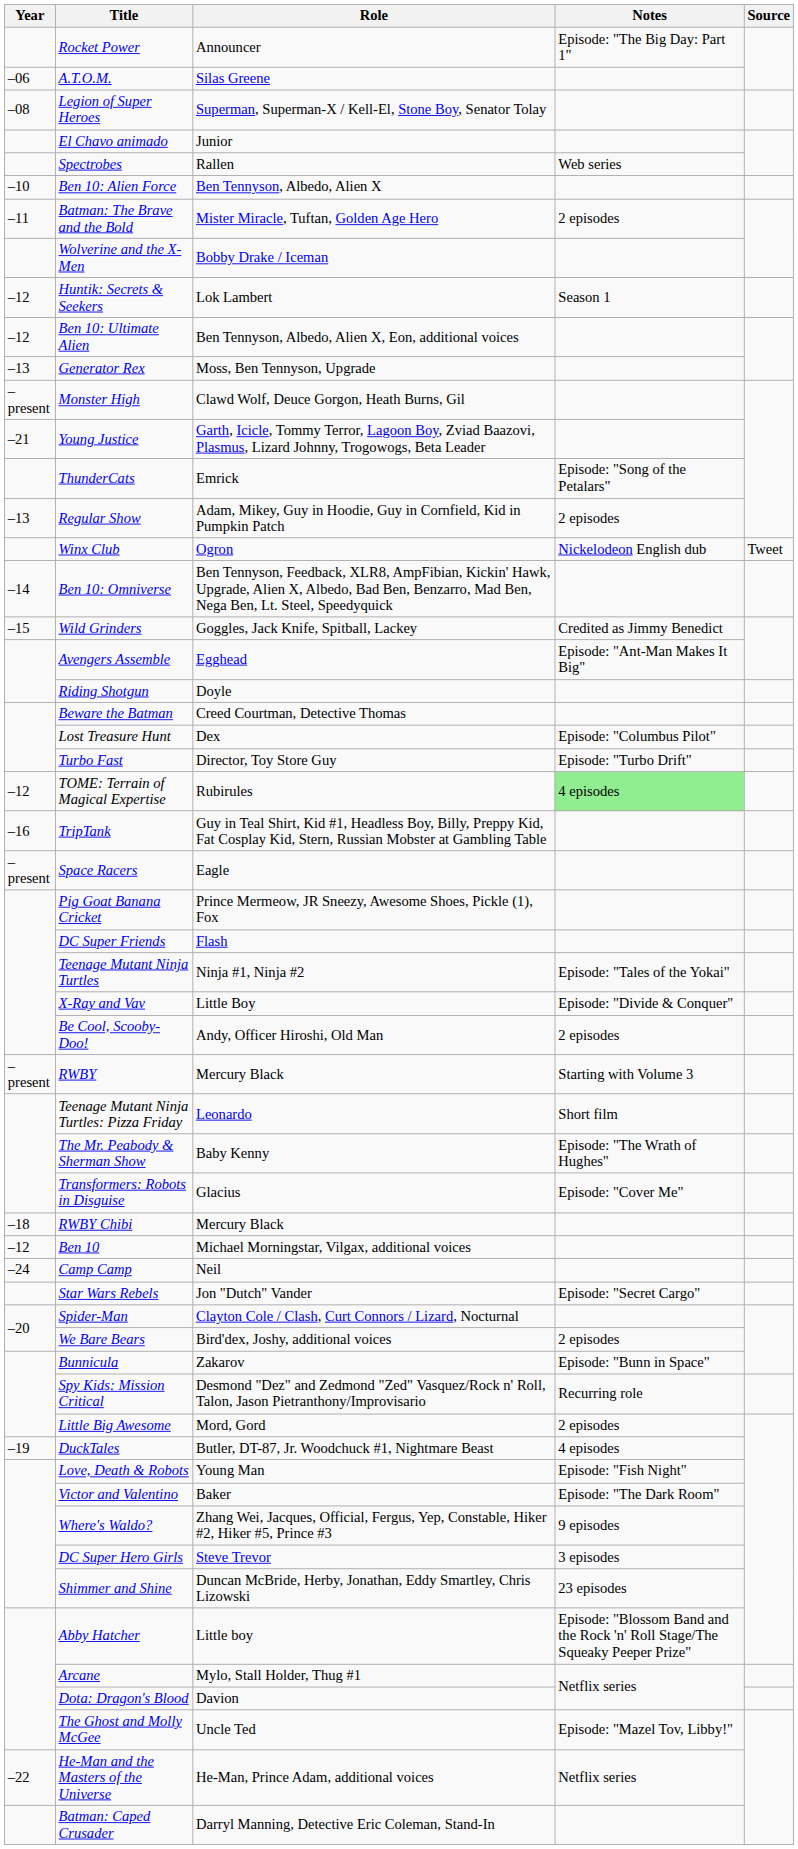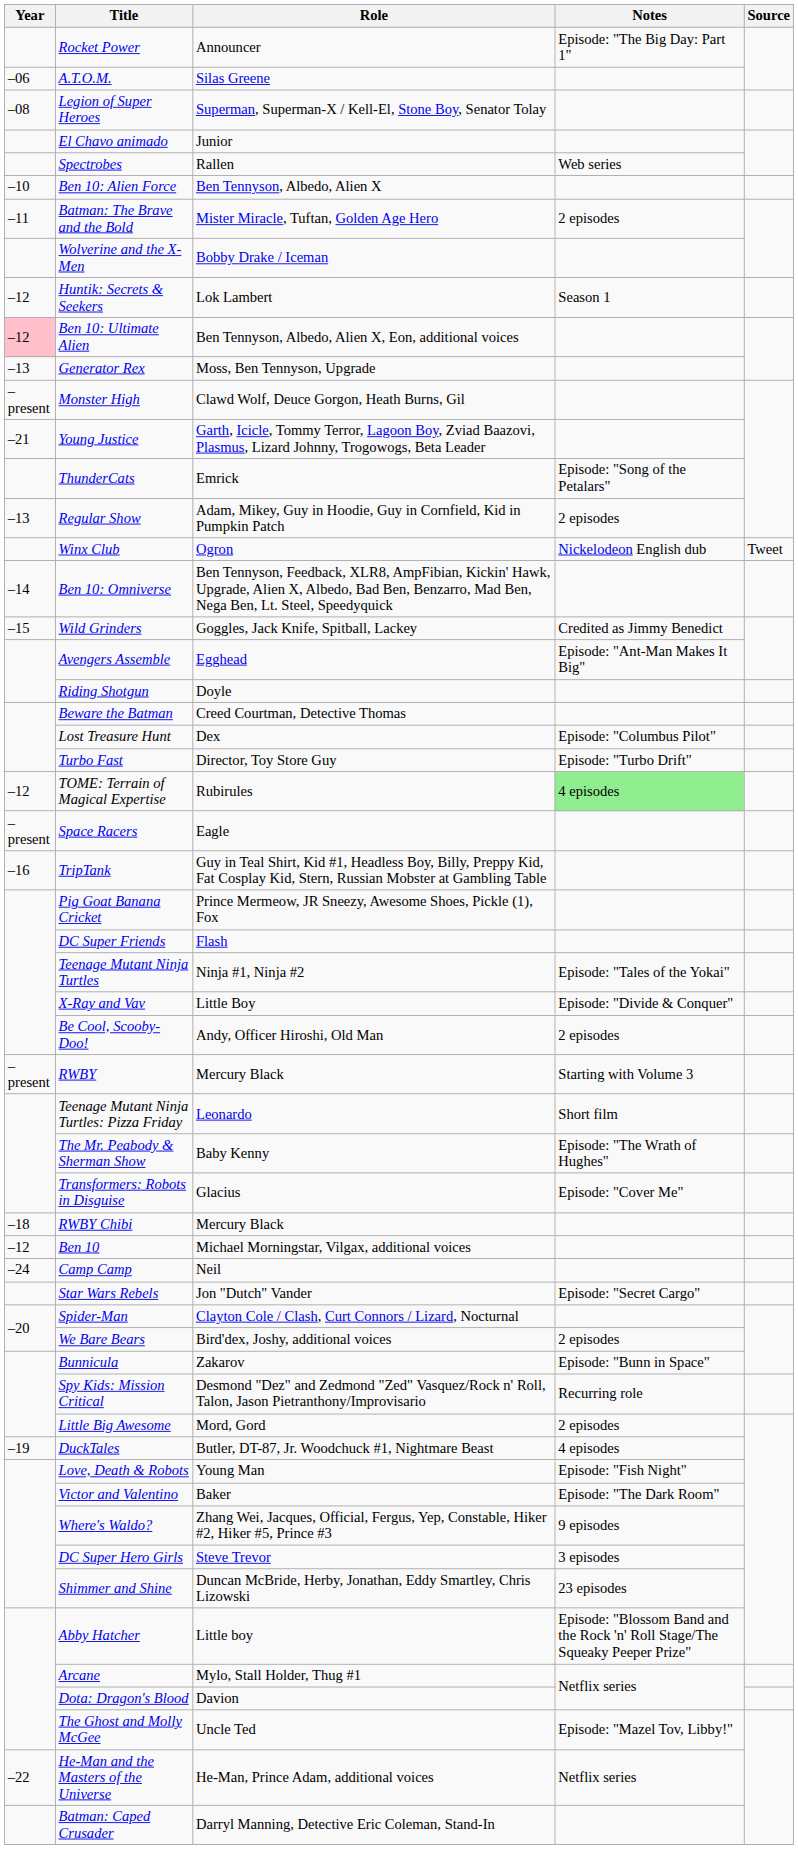Ben 10: Ultimate Alien | Year: no background -> pink background
rows swapped: TripTank <-> Space Racers
